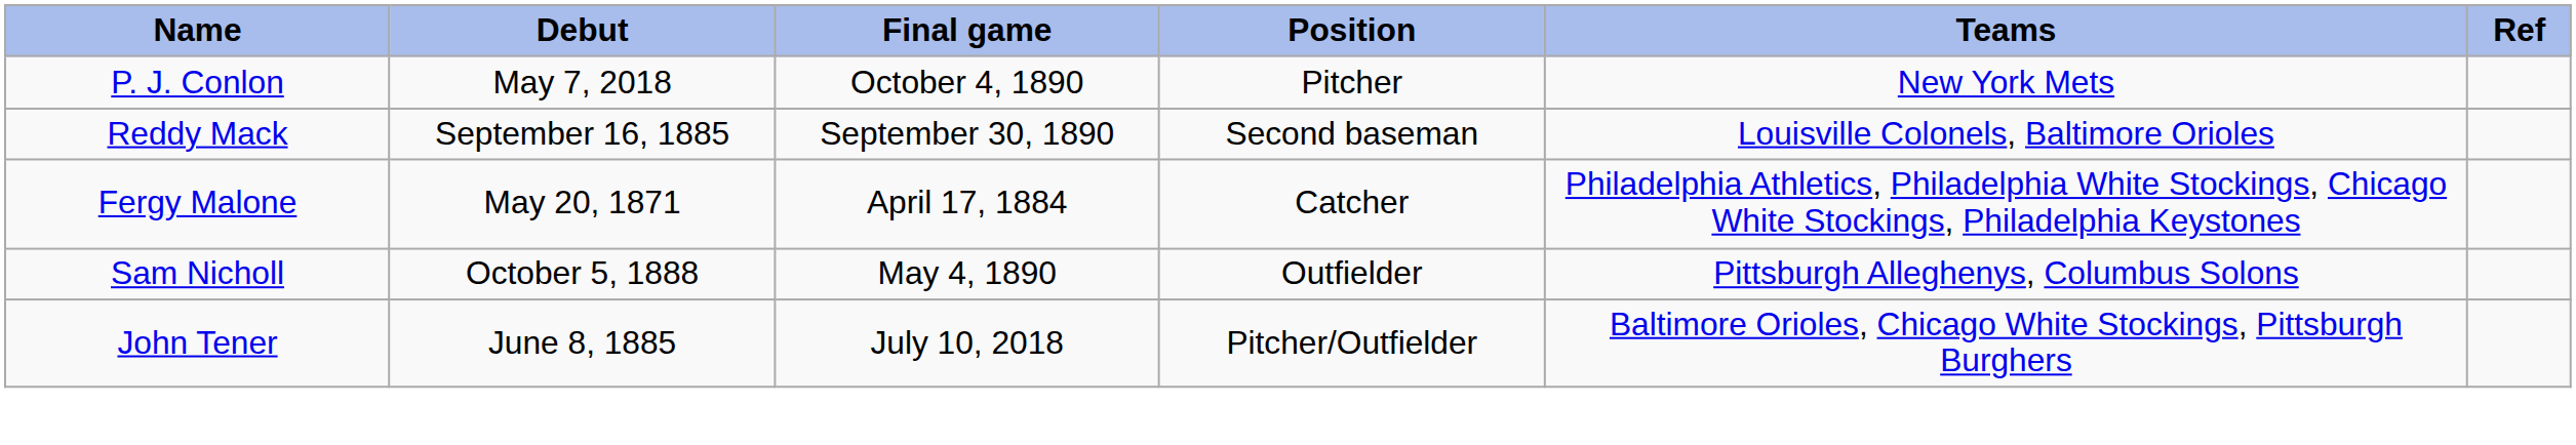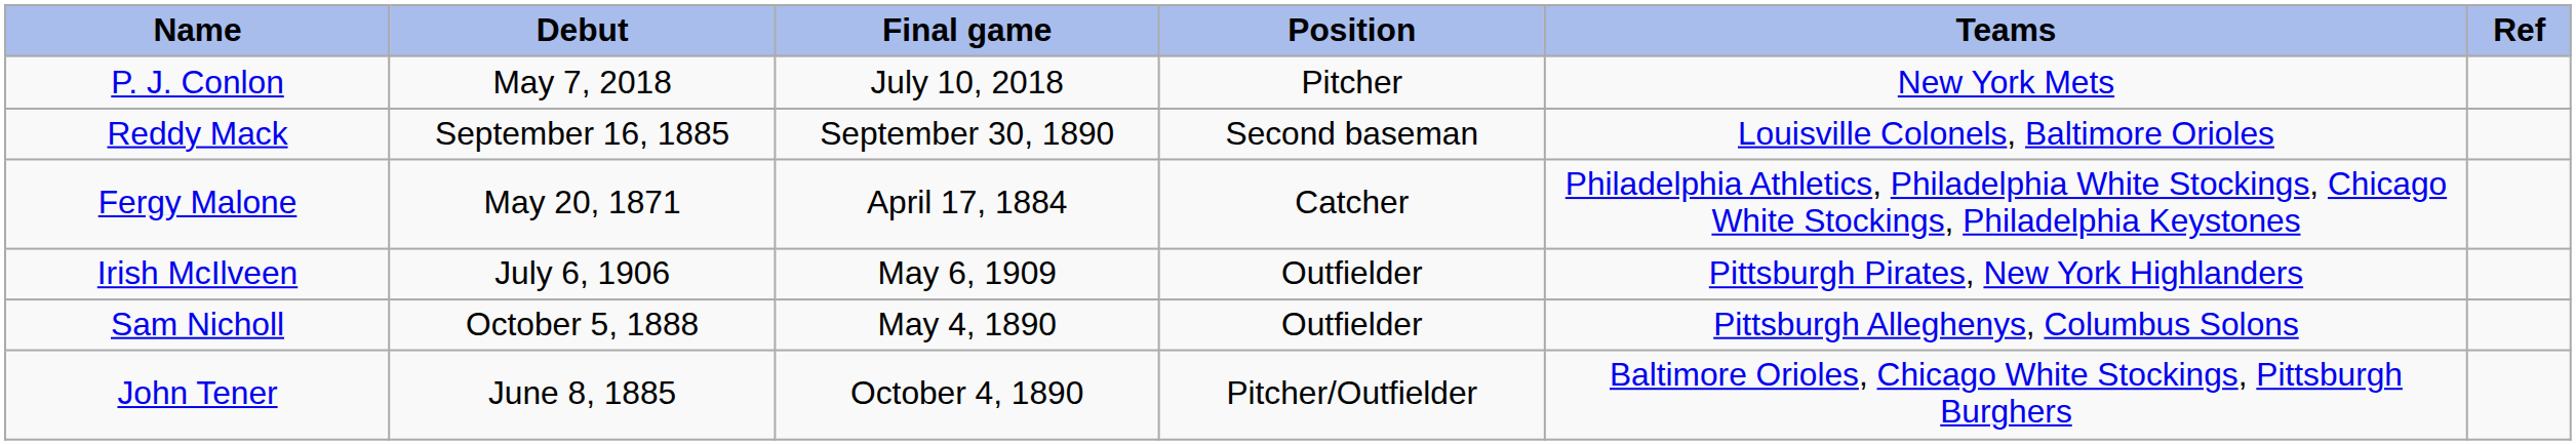P. J. Conlon | Final game: October 4, 1890 -> July 10, 2018
+ row: Irish McIlveen | July 6, 1906 | May 6, 1909 | Outfielder | Pittsburgh Pirates, New York Highlanders
John Tener | Final game: July 10, 2018 -> October 4, 1890
